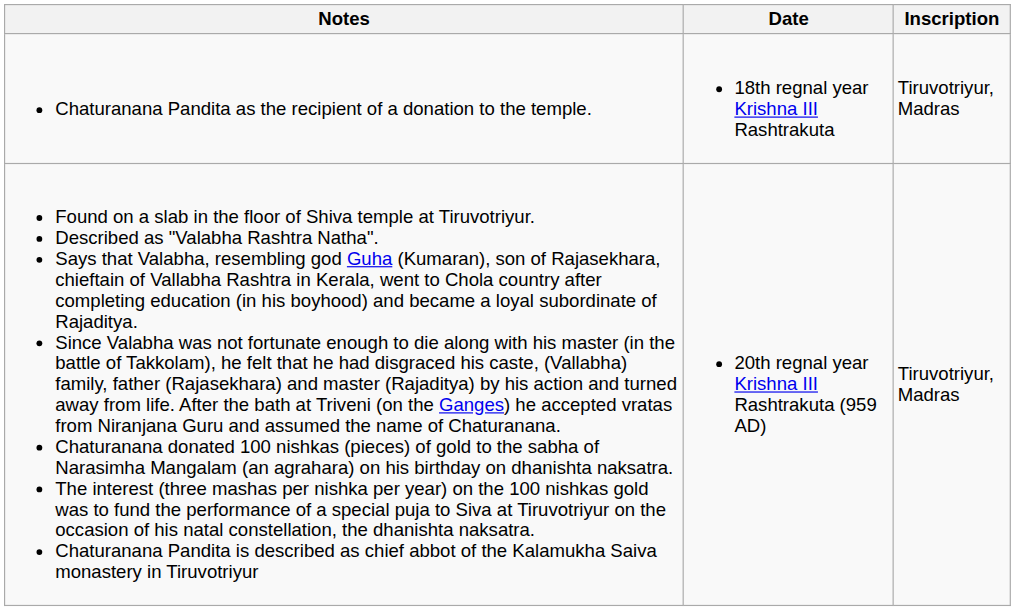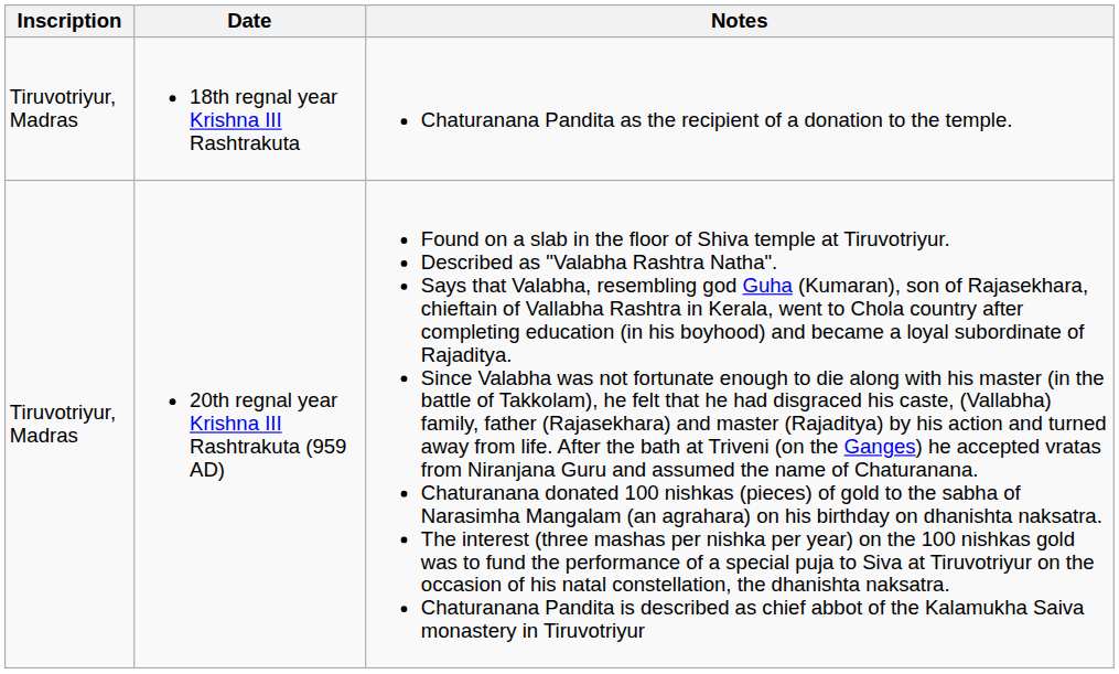columns swapped: Inscription <-> Notes
